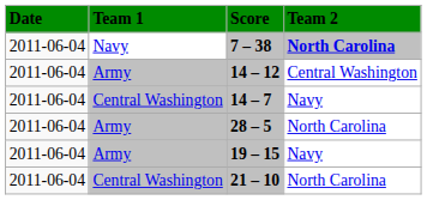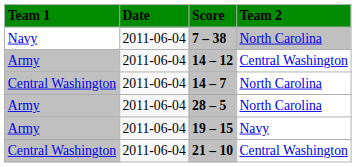columns swapped: Date <-> Team 1
7 – 38 | Team 2: bold -> normal
14 – 7 | Team 2: Navy -> North Carolina
21 – 10 | Team 2: North Carolina -> Central Washington
